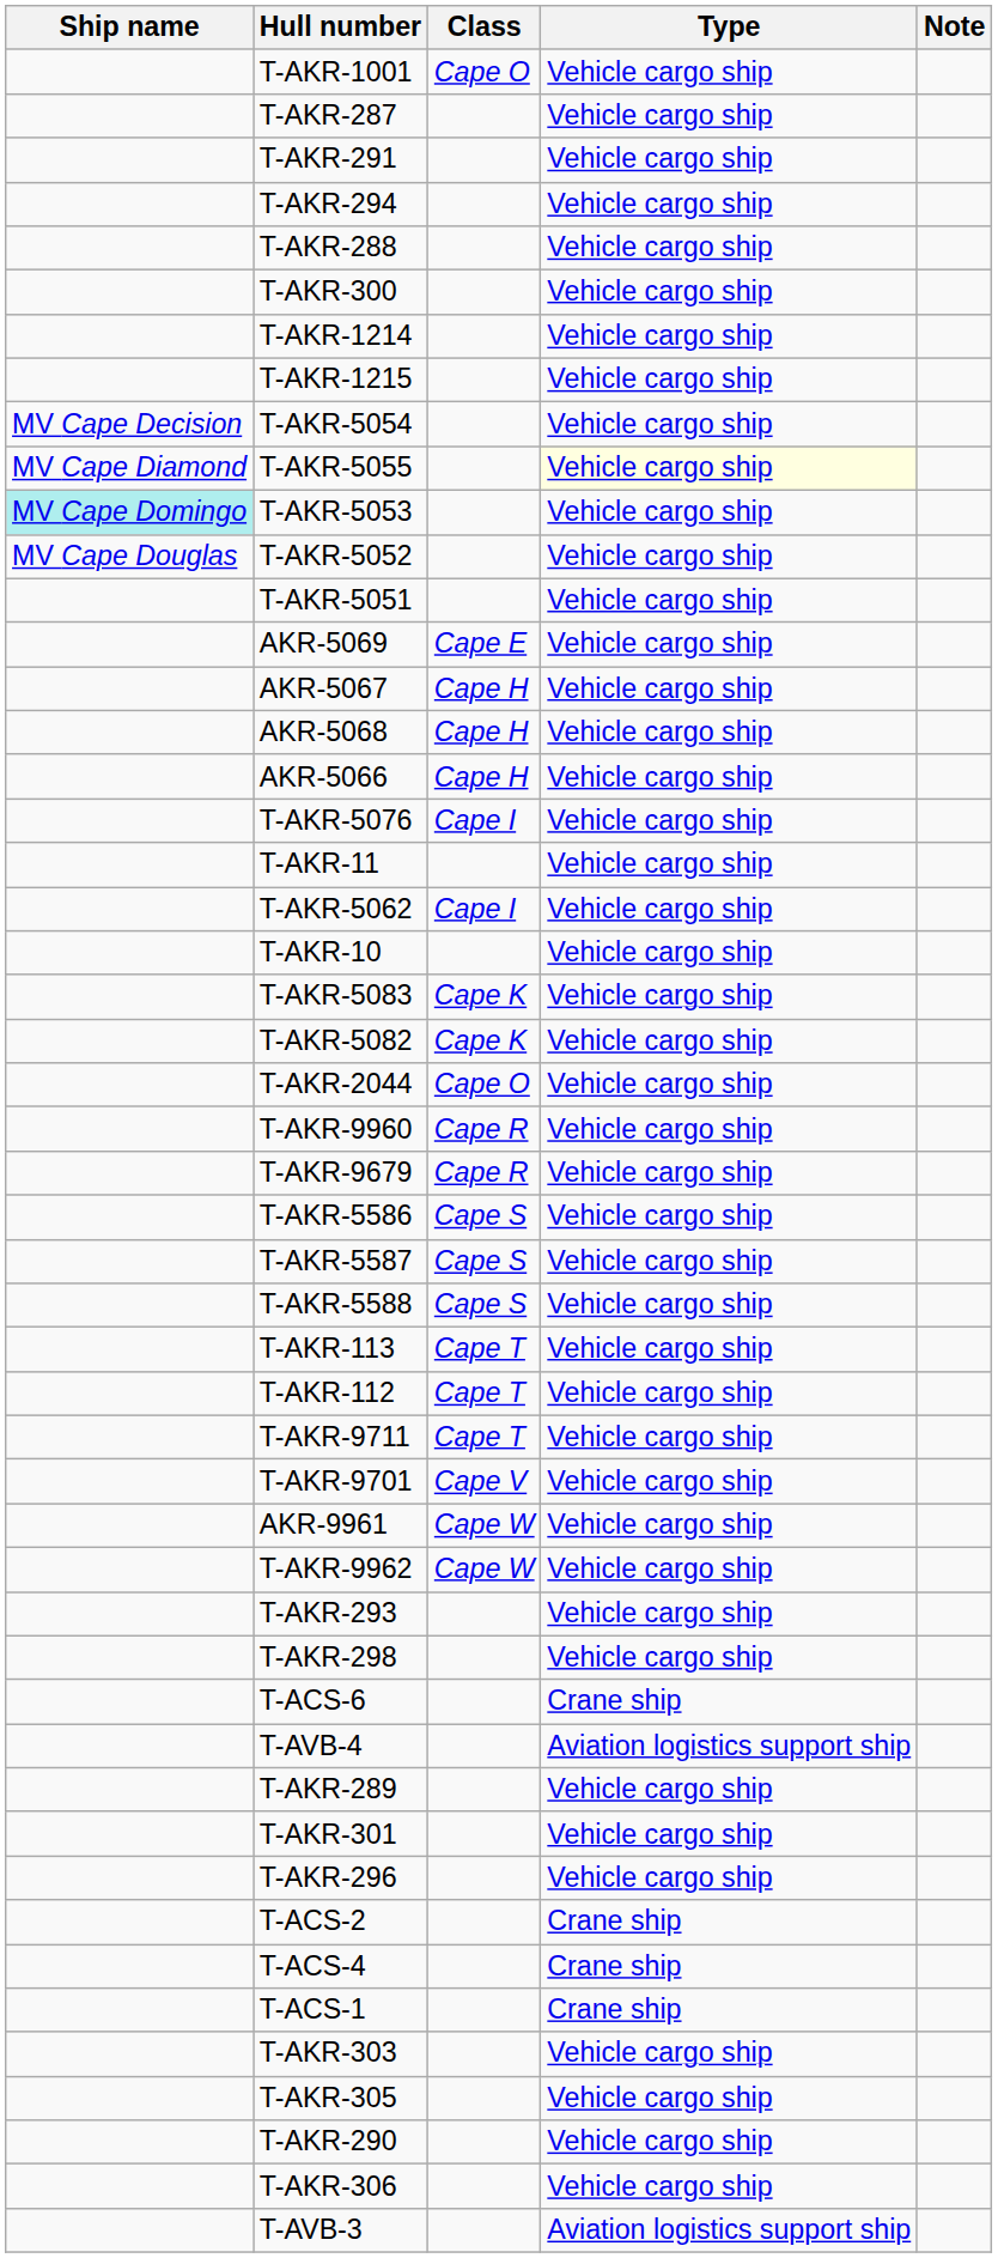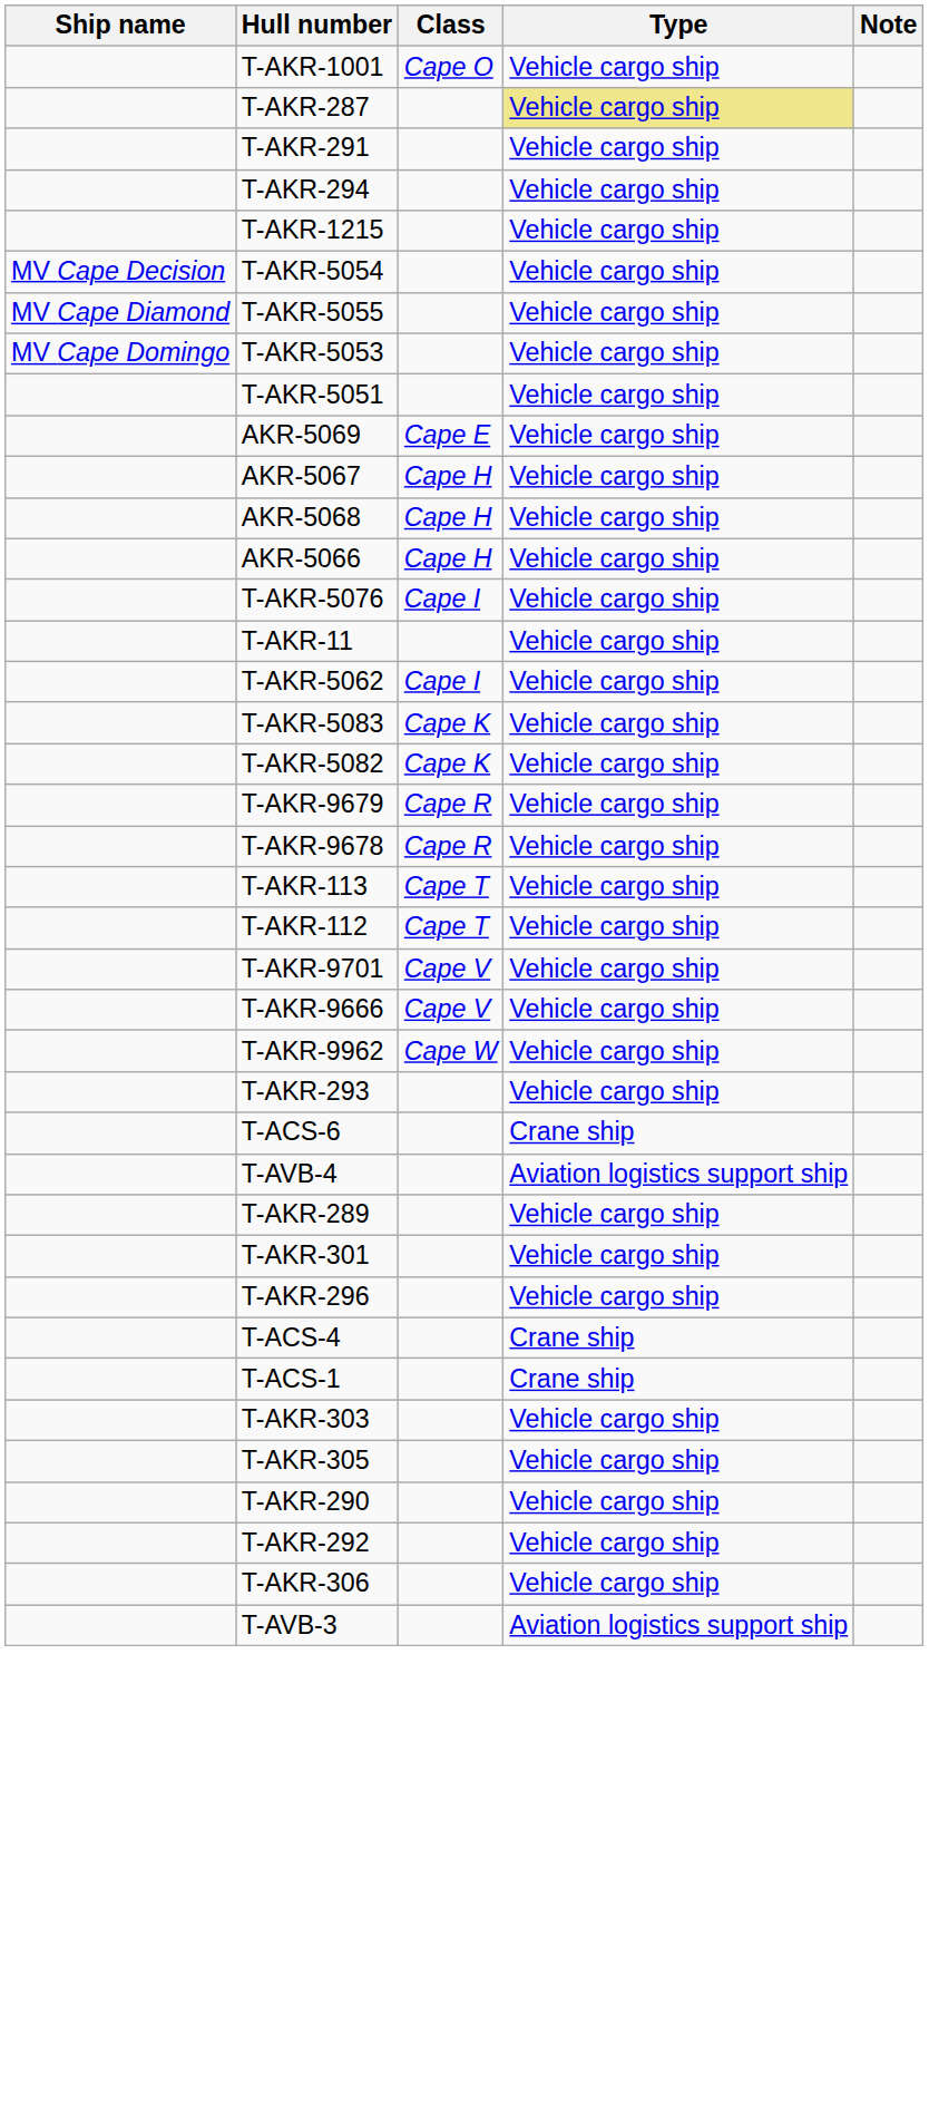T-AKR-287 | Type: no background -> khaki background
- row: T-AKR-288 | Vehicle cargo ship
- row: T-AKR-300 | Vehicle cargo ship
- row: T-AKR-1214 | Vehicle cargo ship
T-AKR-5055 | Type: lightyellow background -> no background
T-AKR-5053 | Ship name: paleturquoise background -> no background
- row: MV Cape Douglas | T-AKR-5052 | Vehicle cargo ship
- row: T-AKR-10 | Vehicle cargo ship
- row: T-AKR-2044 | Cape O | Vehicle cargo ship
- row: T-AKR-9960 | Cape R | Vehicle cargo ship
+ row: T-AKR-9678 | Cape R | Vehicle cargo ship
- row: T-AKR-5586 | Cape S | Vehicle cargo ship
- row: T-AKR-5587 | Cape S | Vehicle cargo ship
- row: T-AKR-5588 | Cape S | Vehicle cargo ship
- row: T-AKR-9711 | Cape T | Vehicle cargo ship
+ row: T-AKR-9666 | Cape V | Vehicle cargo ship
- row: AKR-9961 | Cape W | Vehicle cargo ship
- row: T-AKR-298 | Vehicle cargo ship
- row: T-ACS-2 | Crane ship
+ row: T-AKR-292 | Vehicle cargo ship
